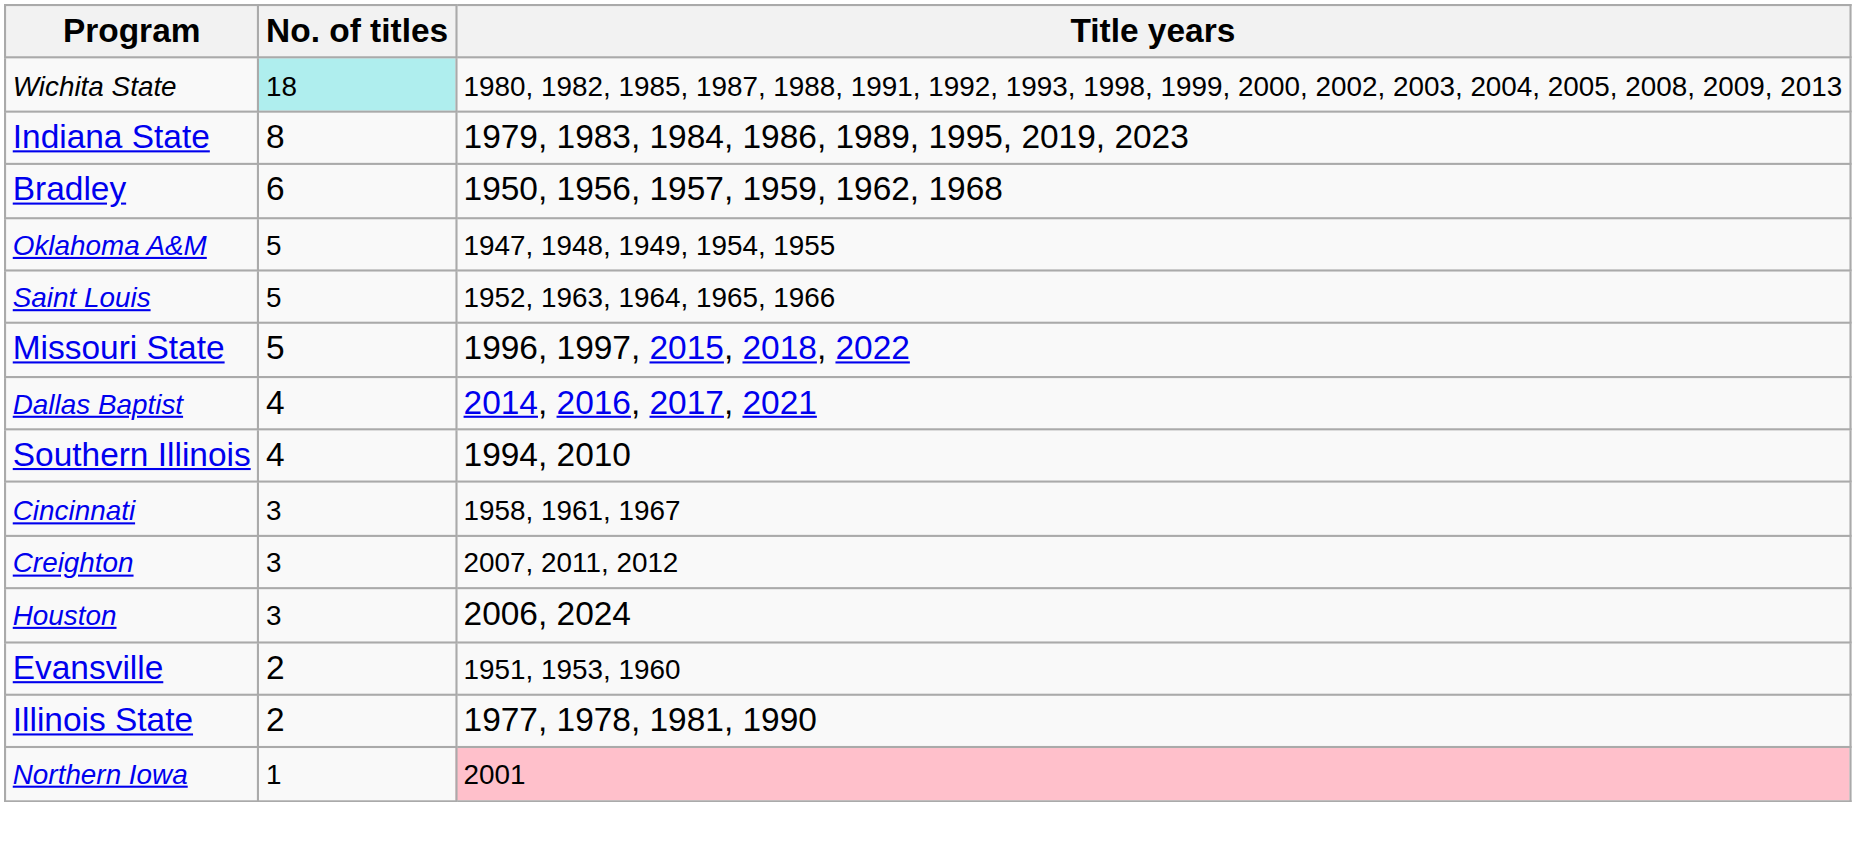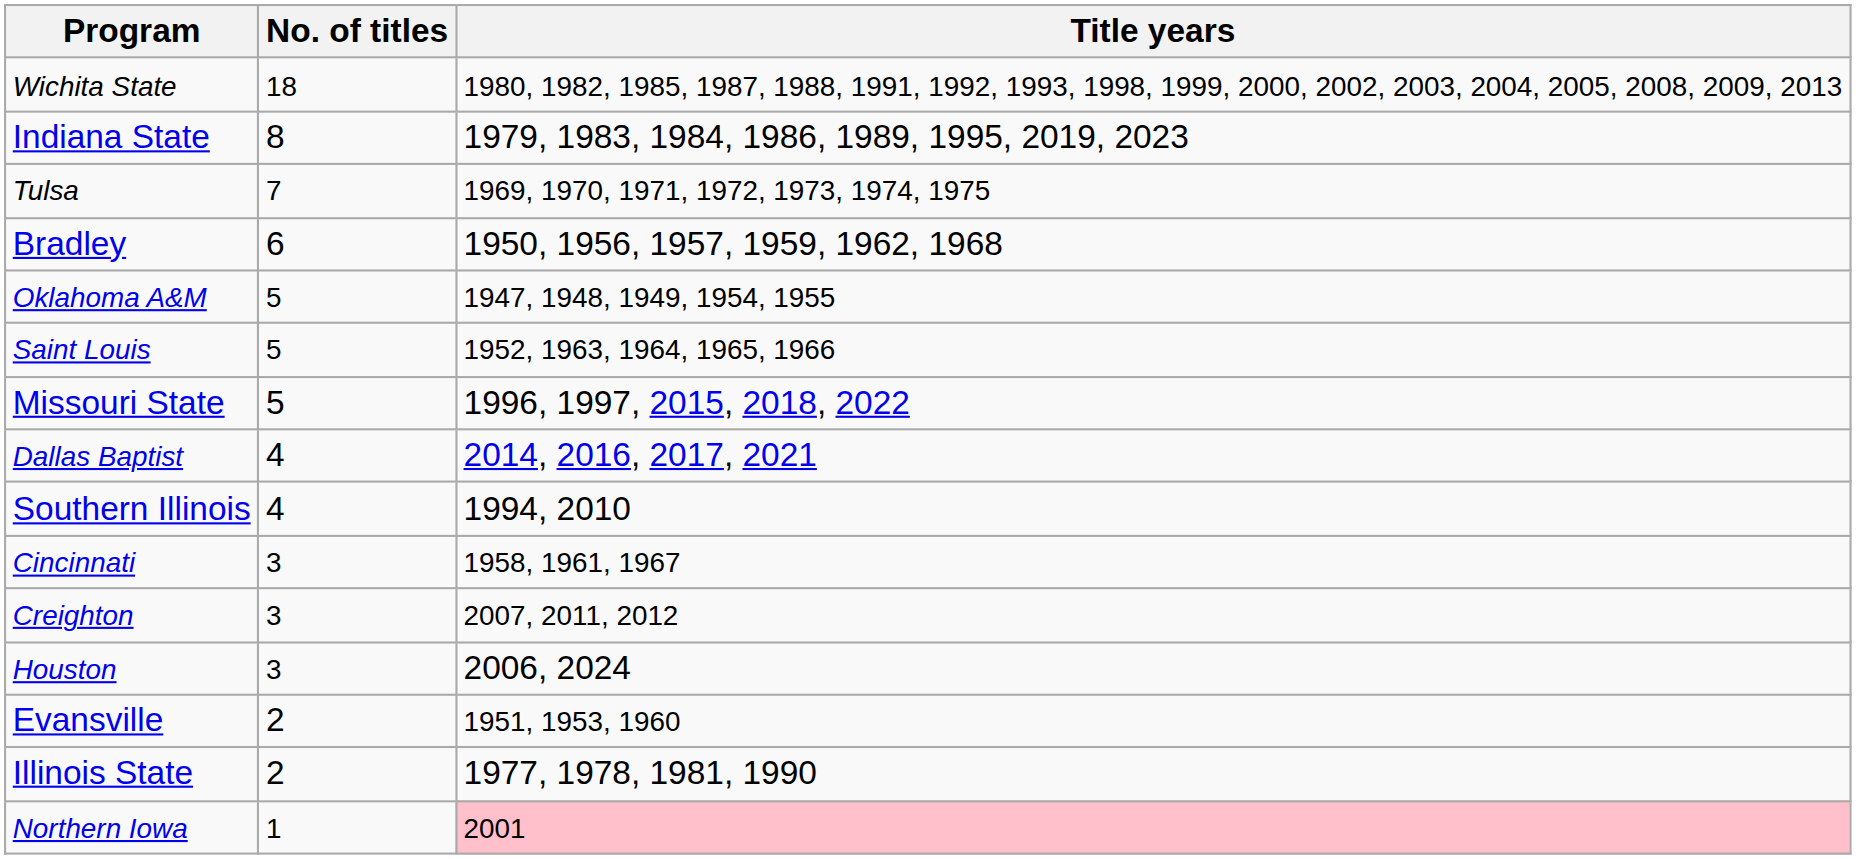Wichita State | No. of titles: paleturquoise background -> no background
+ row: Tulsa | 7 | 1969, 1970, 1971, 1972, 1973, 1974, 1975
